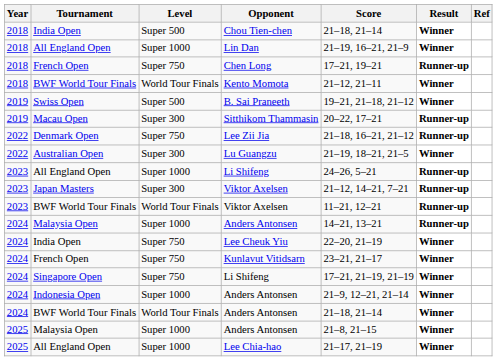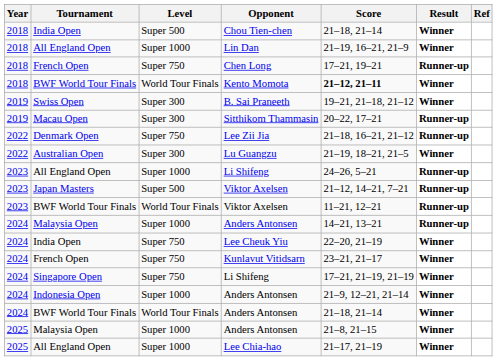Kento Momota | Score: normal -> bold
B. Sai Praneeth | Level: Super 500 -> Super 300
Japan Masters / Viktor Axelsen | Level: Super 300 -> Super 500
